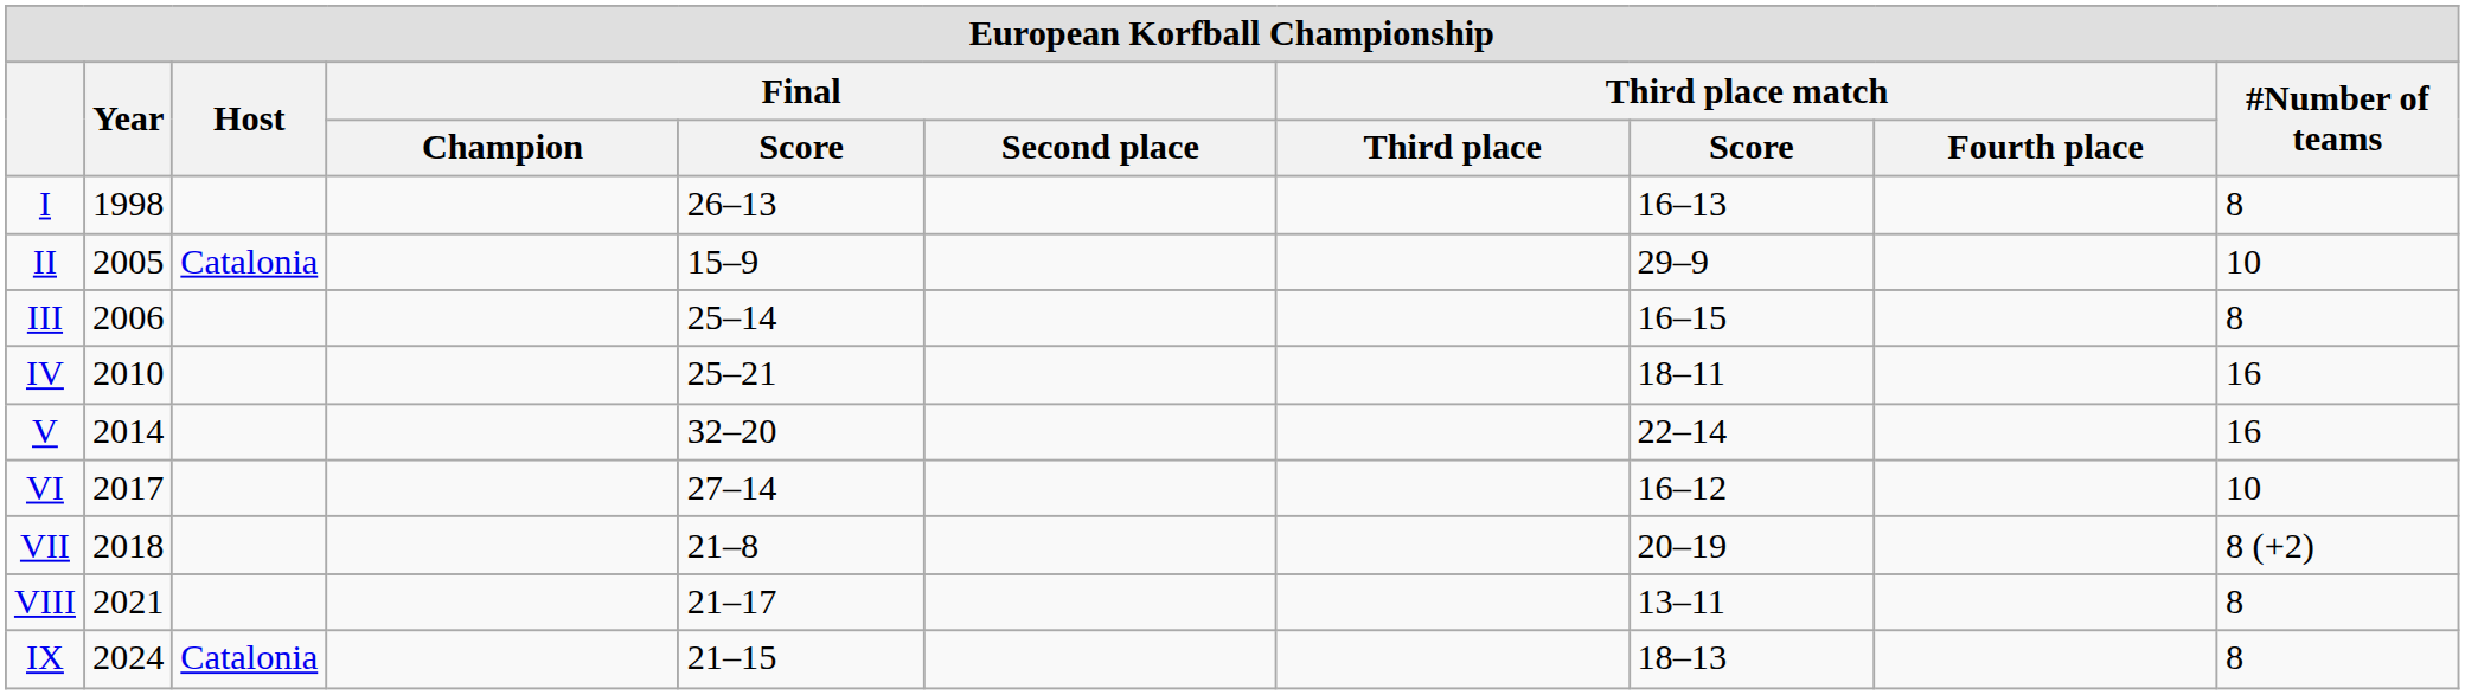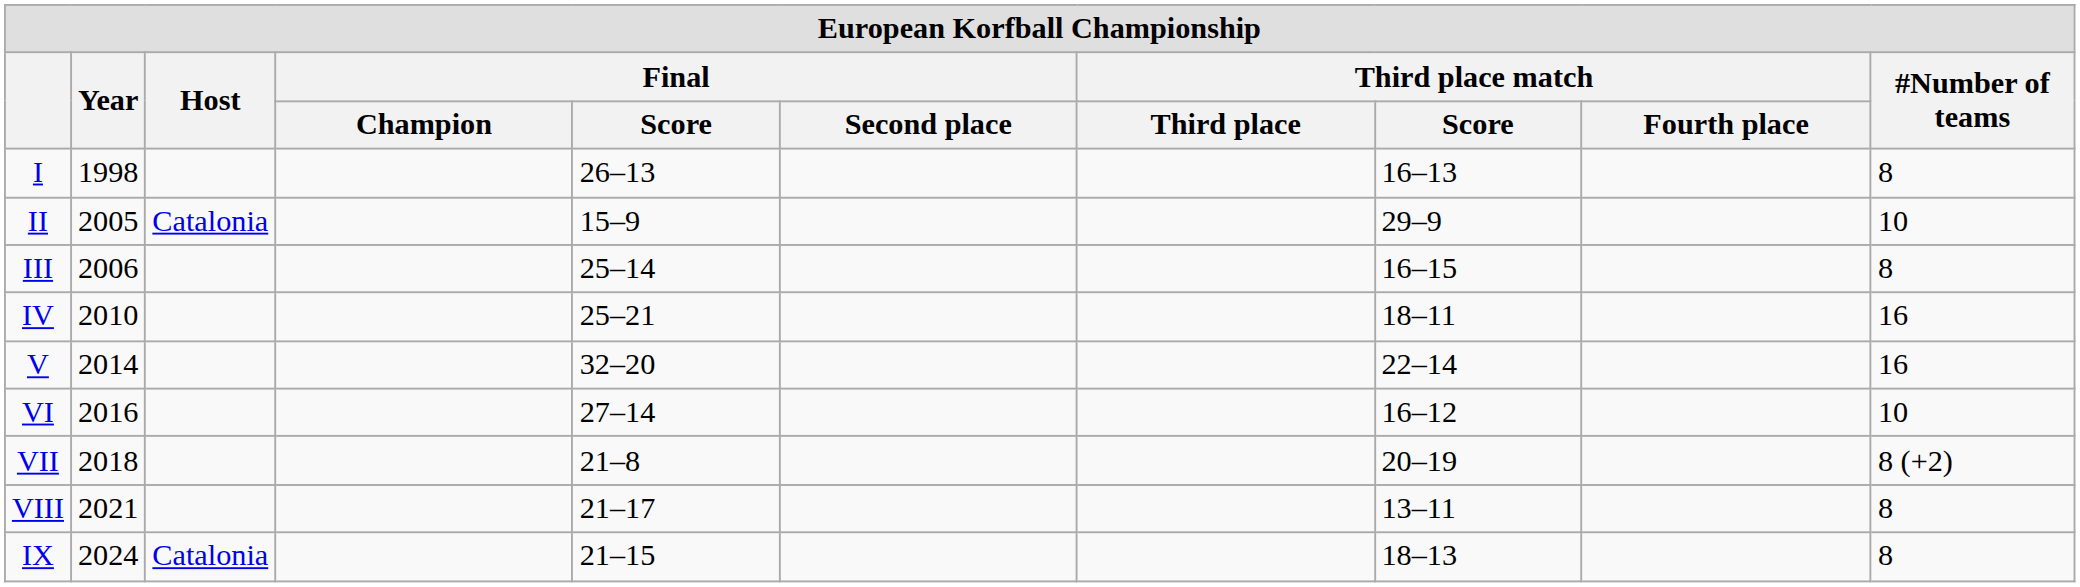VI | Year: 2017 -> 2016
